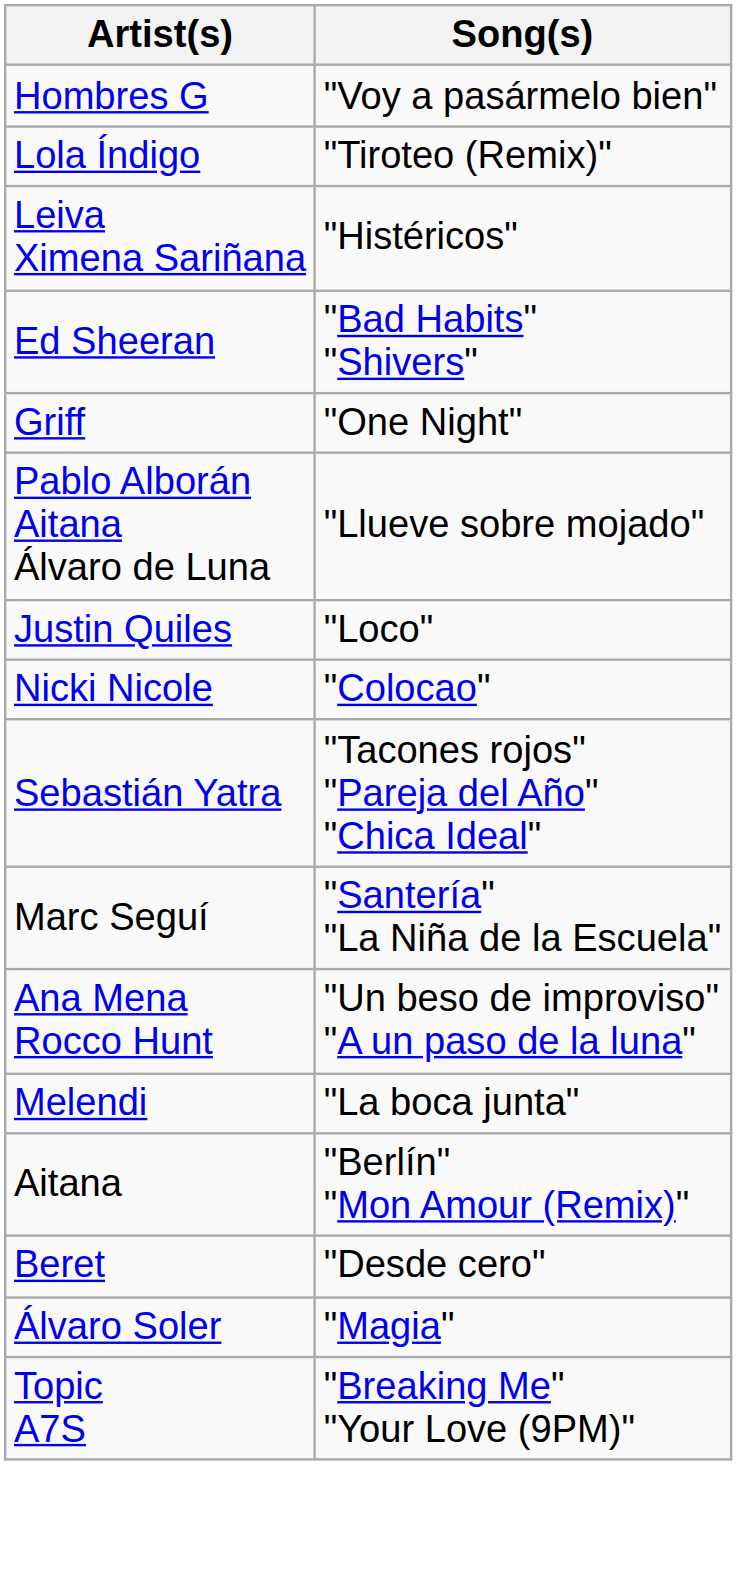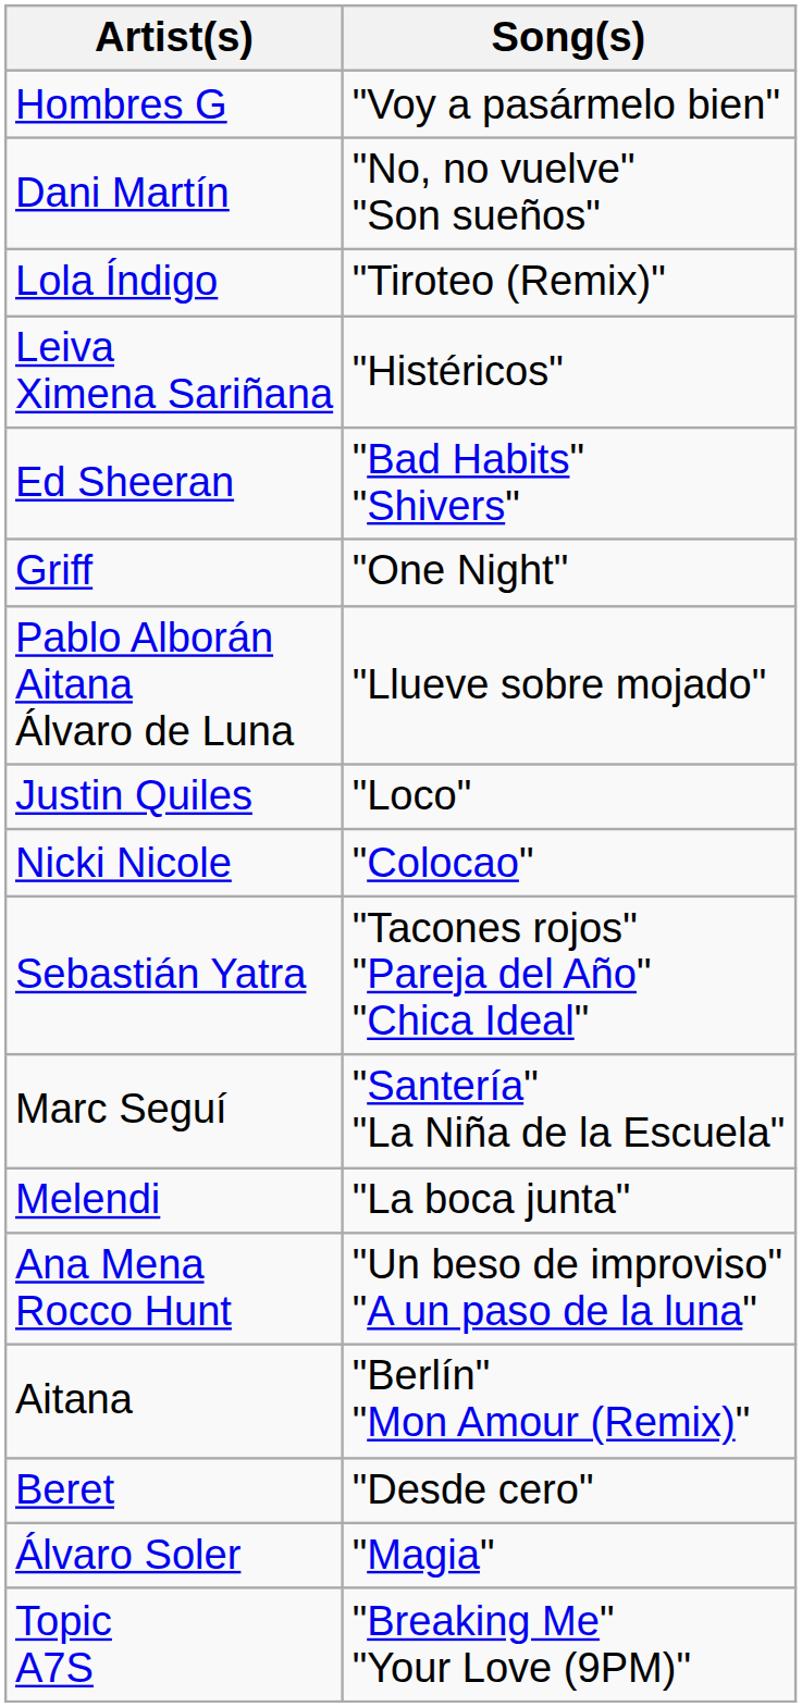+ row: Dani Martín | "No, no vuelve" "Son sueños"
rows swapped: Ana Mena Rocco Hunt <-> Melendi
